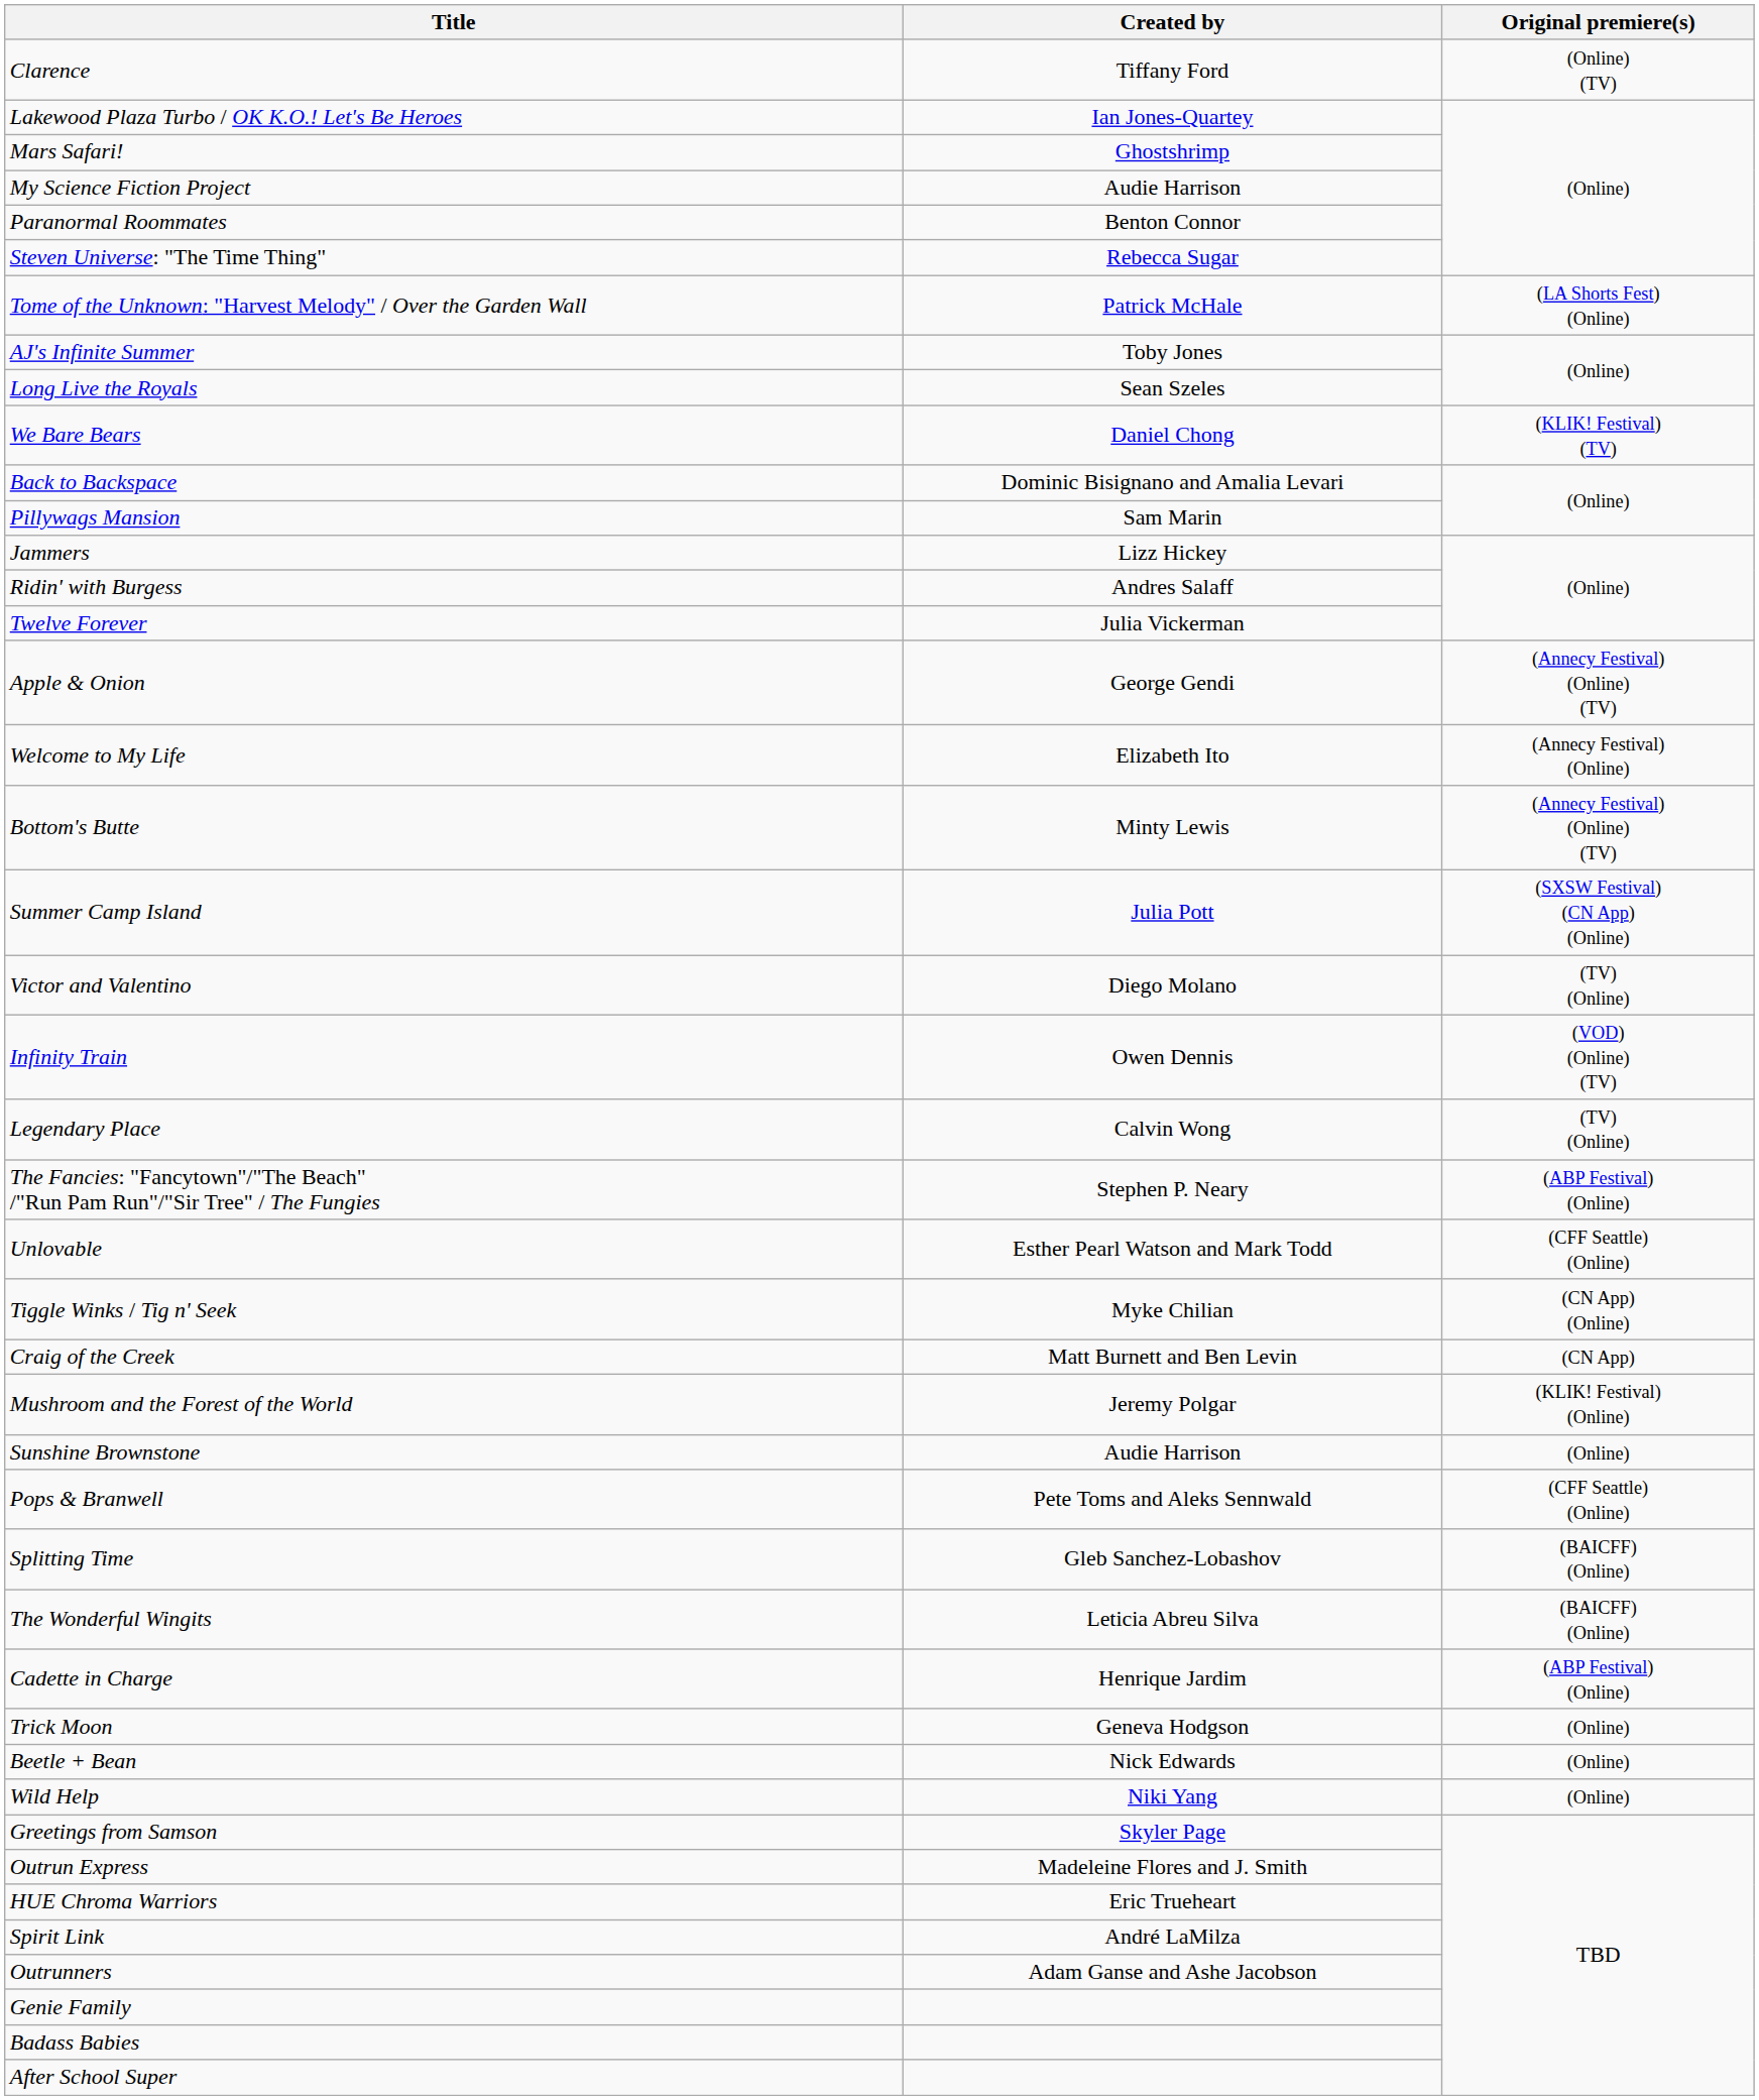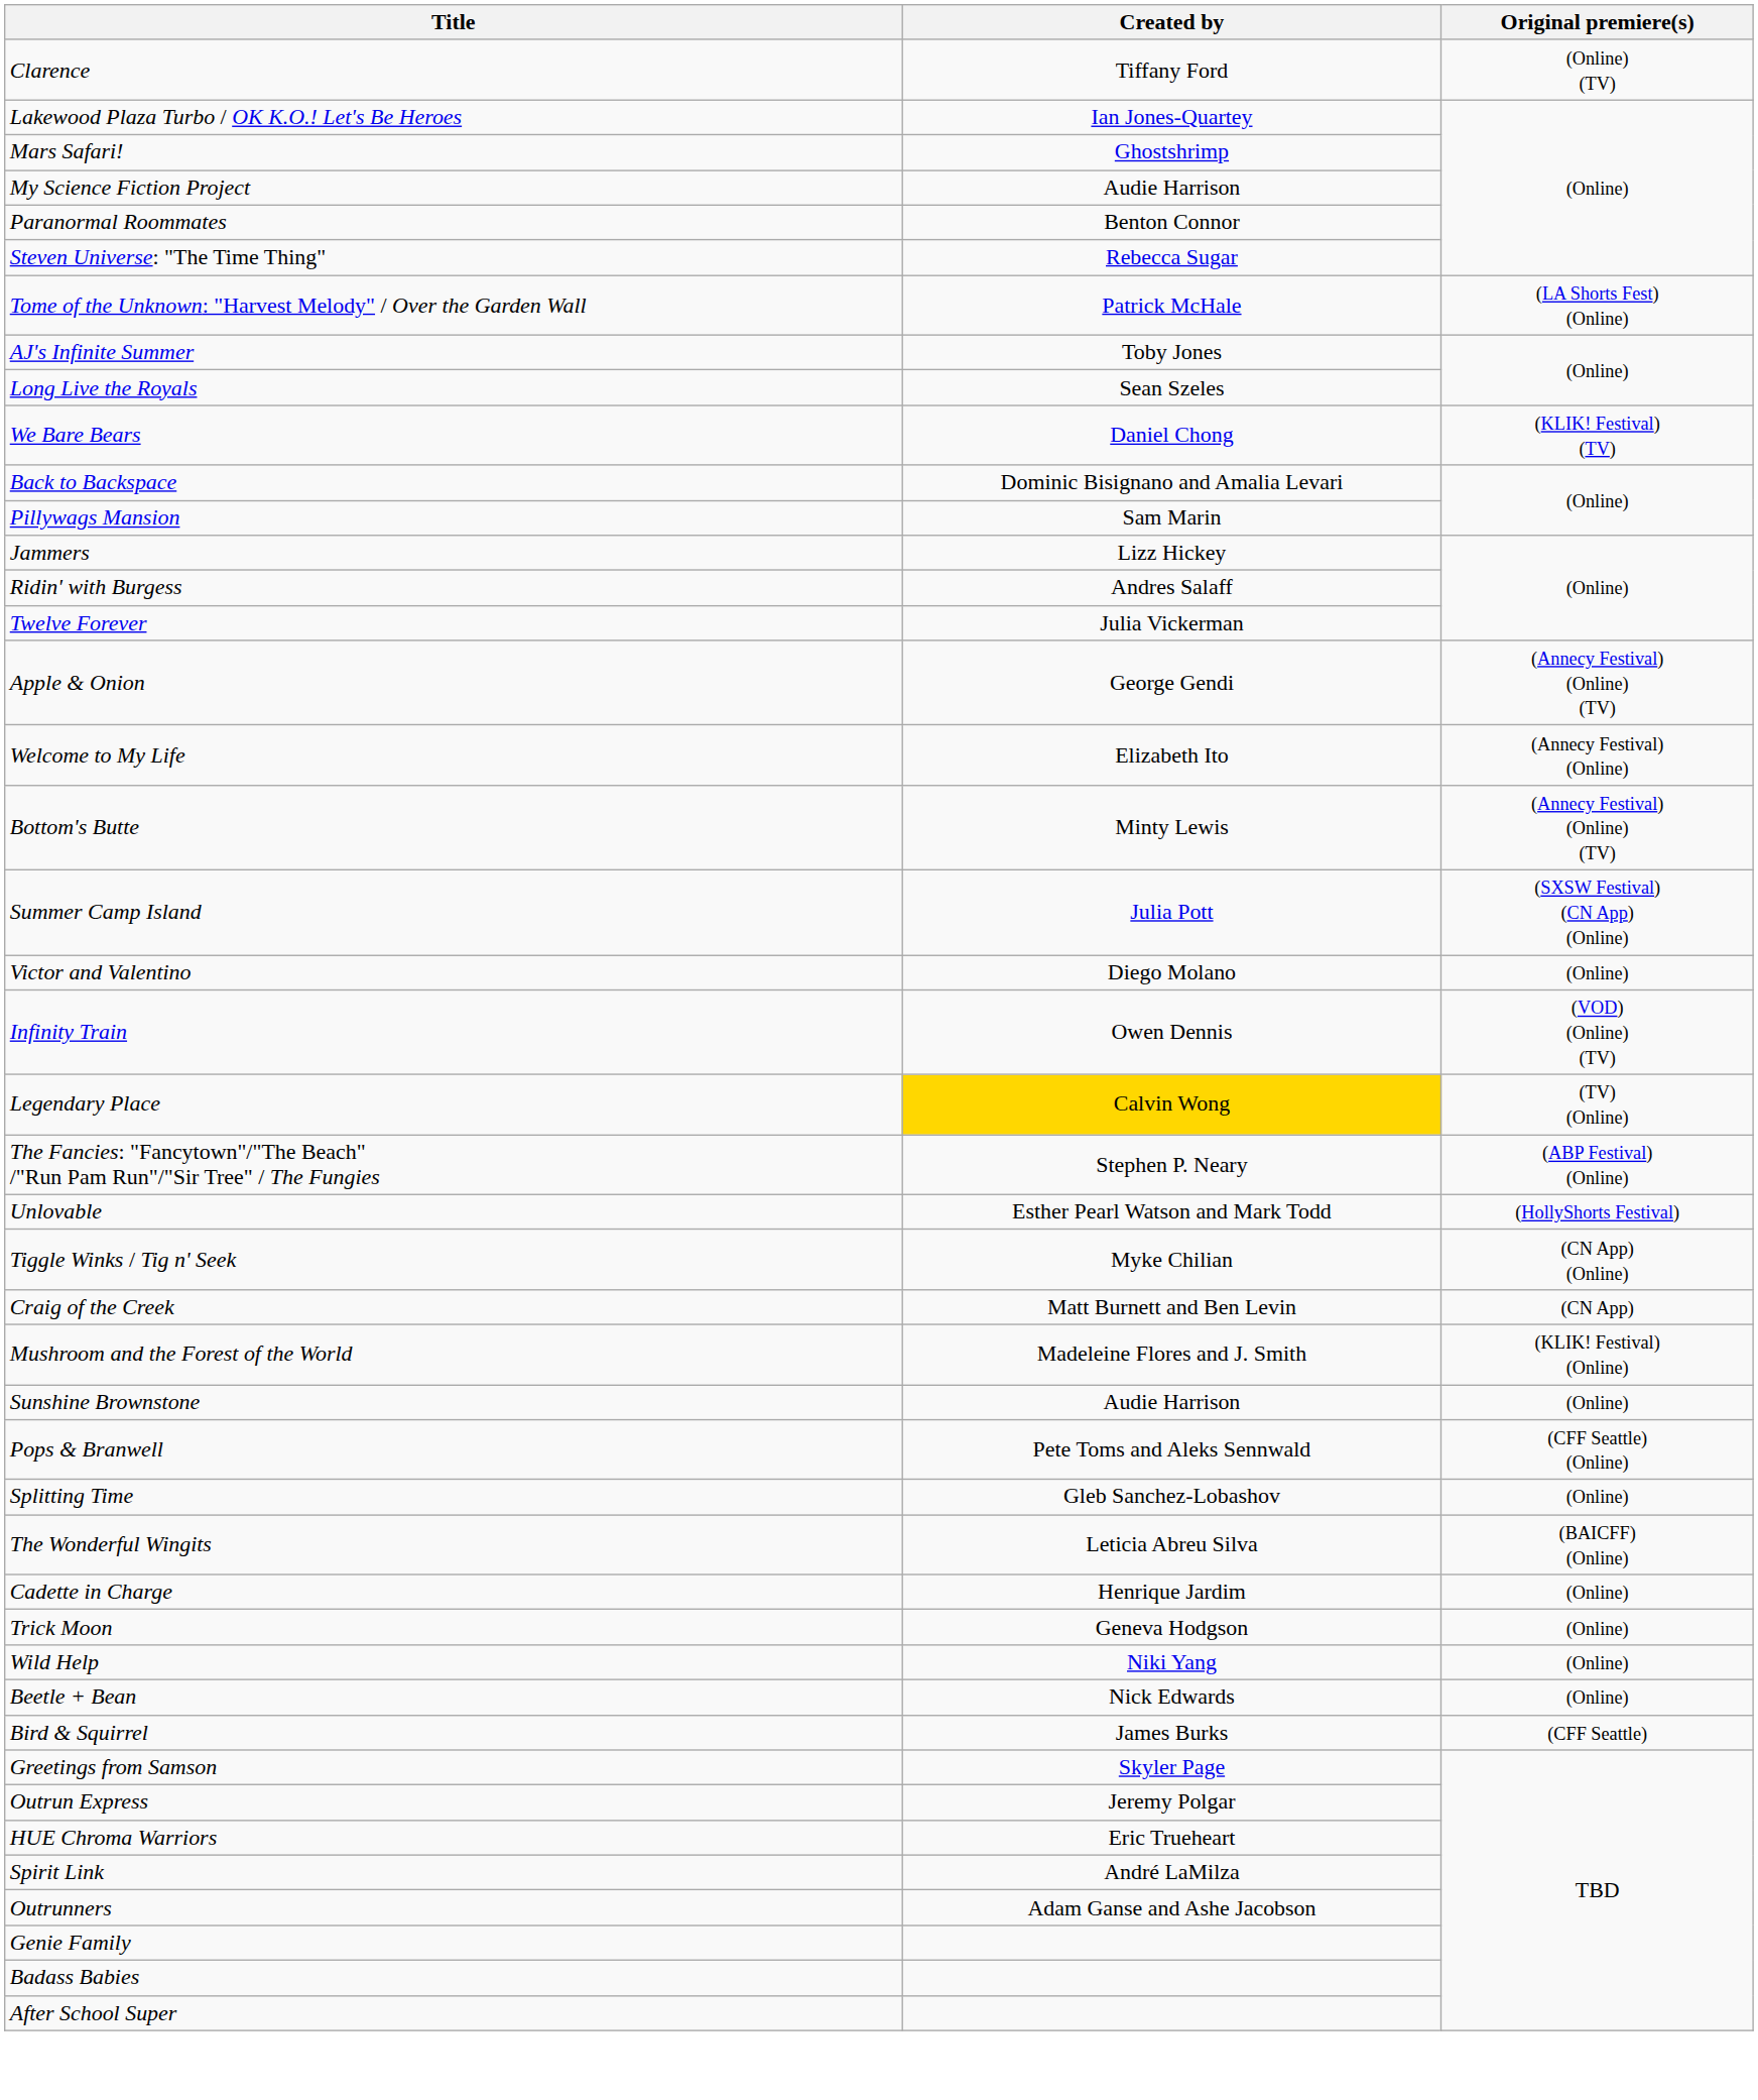Victor and Valentino | Original premiere(s): (TV) (Online) -> (Online)
Legendary Place | Created by: no background -> gold background
Unlovable | Original premiere(s): (CFF Seattle) (Online) -> (HollyShorts Festival)
Mushroom and the Forest of the World | Created by: Jeremy Polgar -> Madeleine Flores and J. Smith
Splitting Time | Original premiere(s): (BAICFF) (Online) -> (Online)
Cadette in Charge | Original premiere(s): (ABP Festival) (Online) -> (Online)
rows swapped: Beetle + Bean <-> Wild Help
+ row: Bird & Squirrel | James Burks | (CFF Seattle)
Outrun Express | Created by: Madeleine Flores and J. Smith -> Jeremy Polgar
